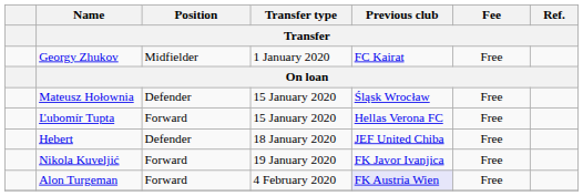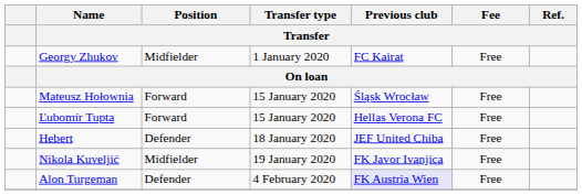Mateusz Hołownia | Position / Transfer: Defender -> Forward
Nikola Kuveljić | Position / Transfer: Forward -> Midfielder
Alon Turgeman | Position / Transfer: Forward -> Defender
